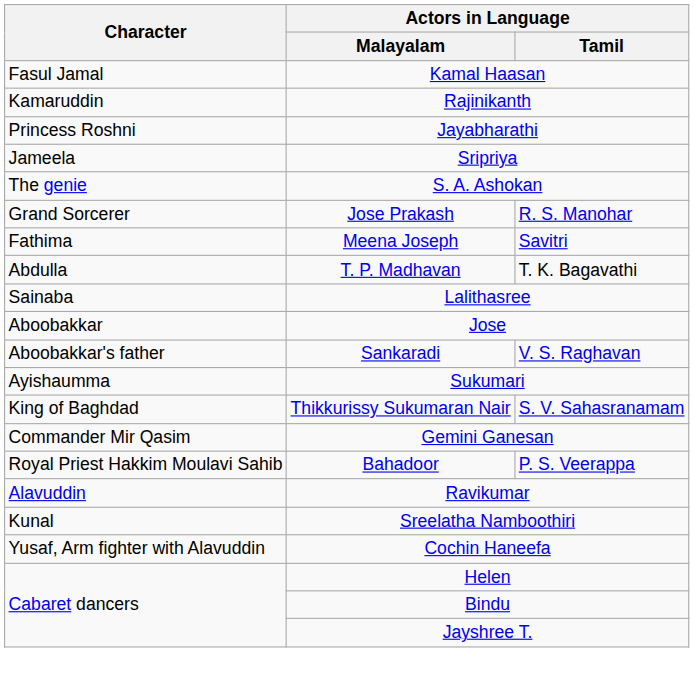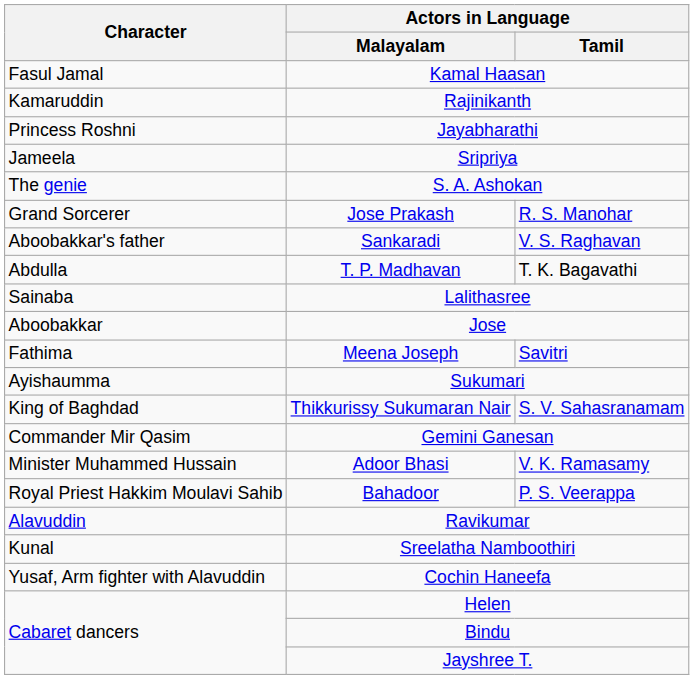rows swapped: Meena Joseph <-> Sankaradi
+ row: Minister Muhammed Hussain | Adoor Bhasi | V. K. Ramasamy
